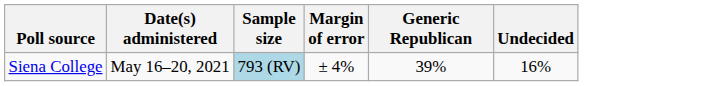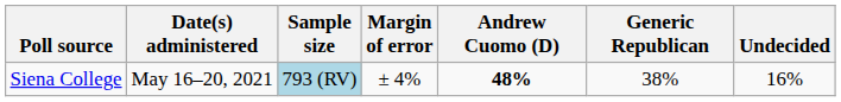+ column: Andrew Cuomo (D) | 48%
Siena College | Generic Republican: 39% -> 38%
